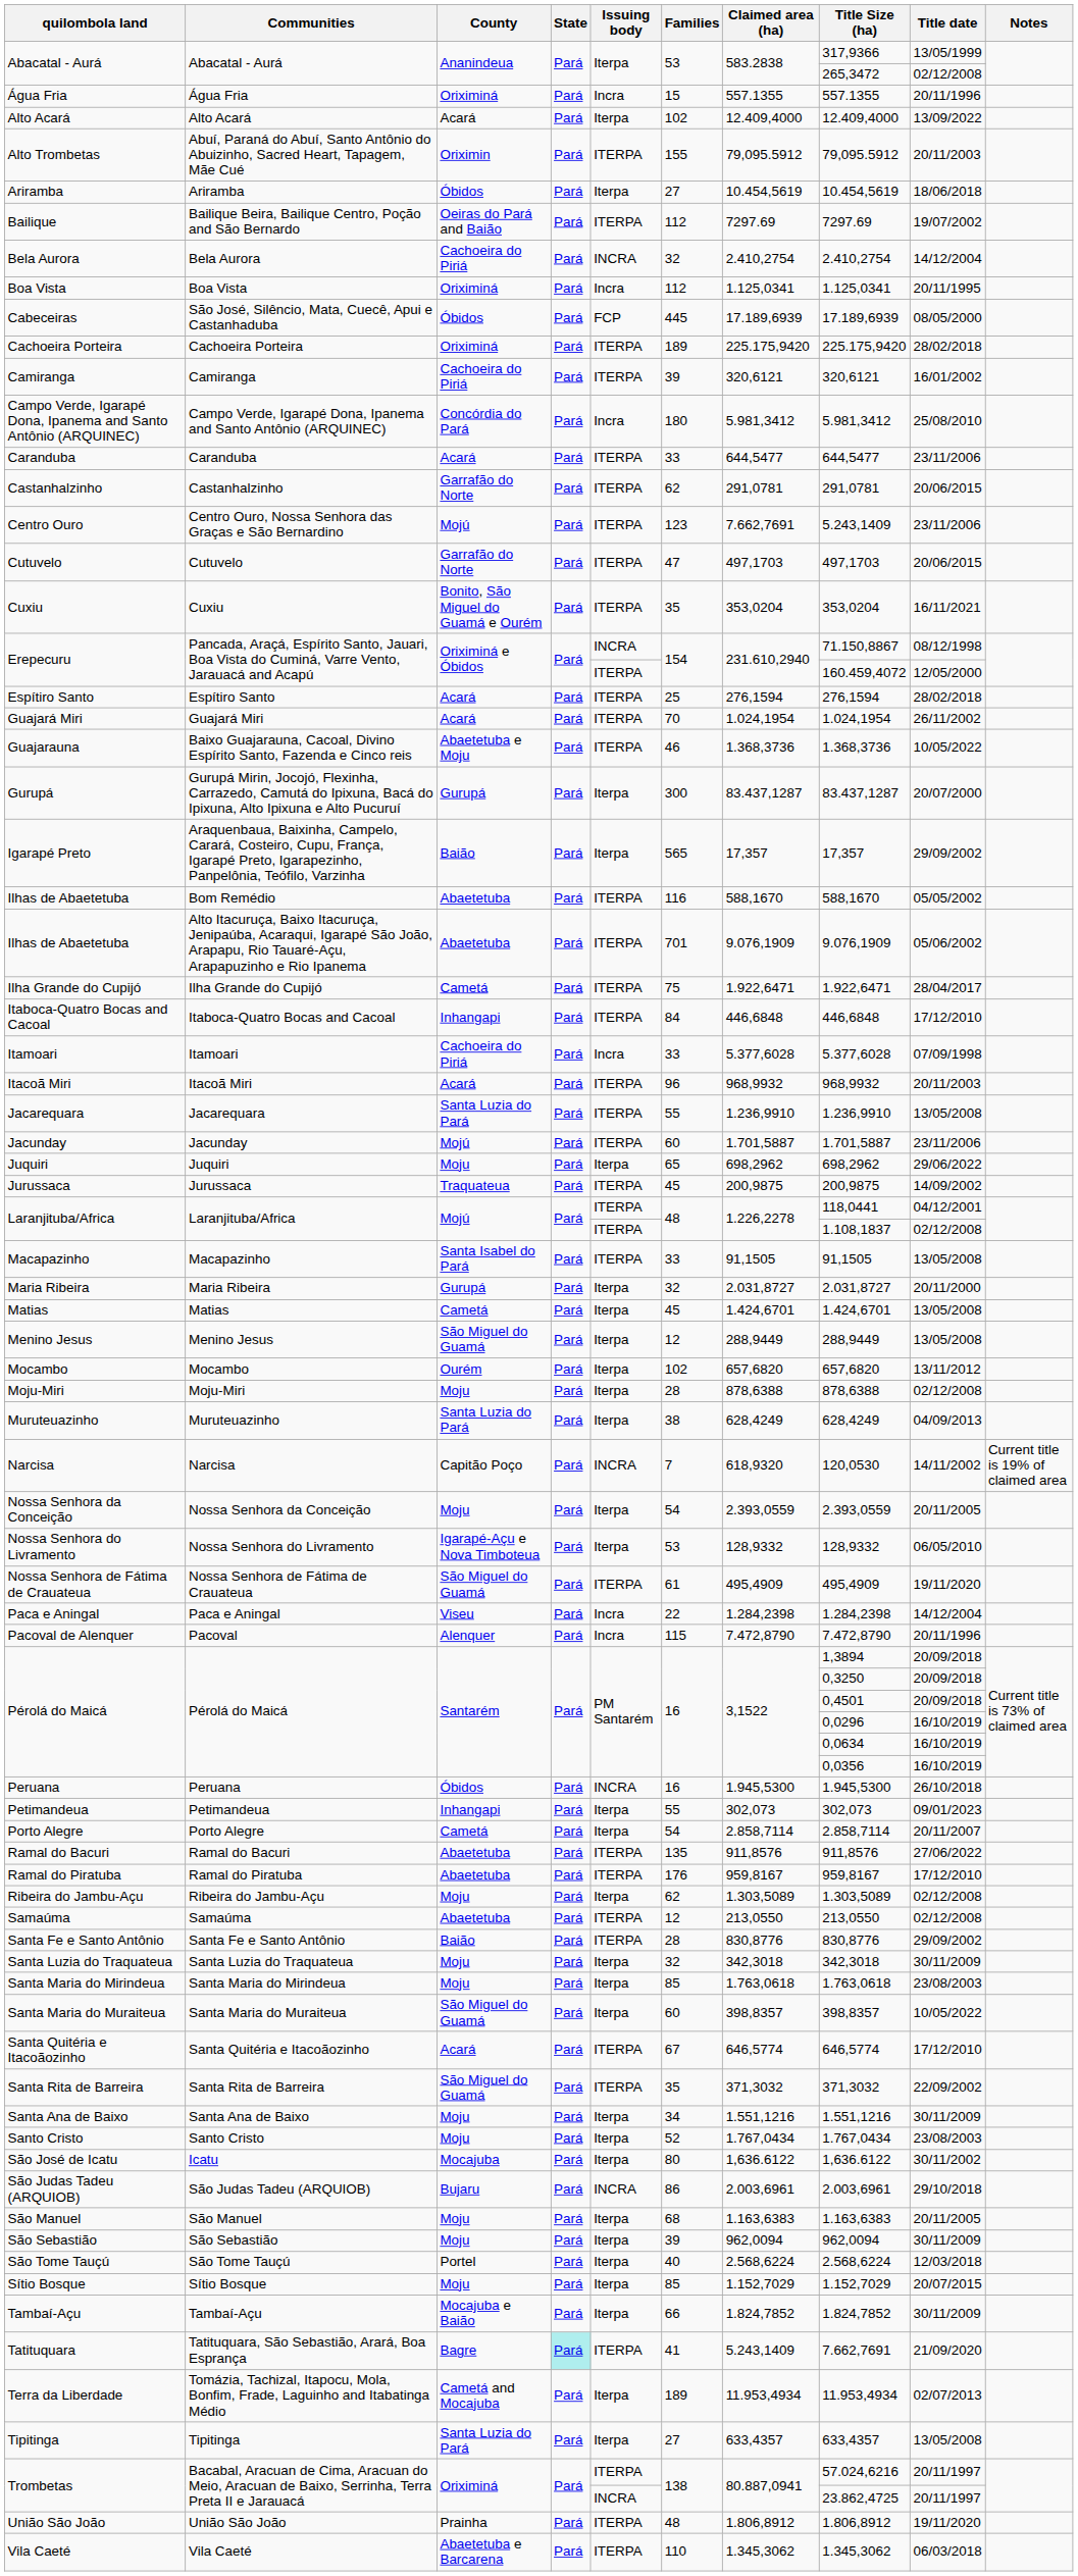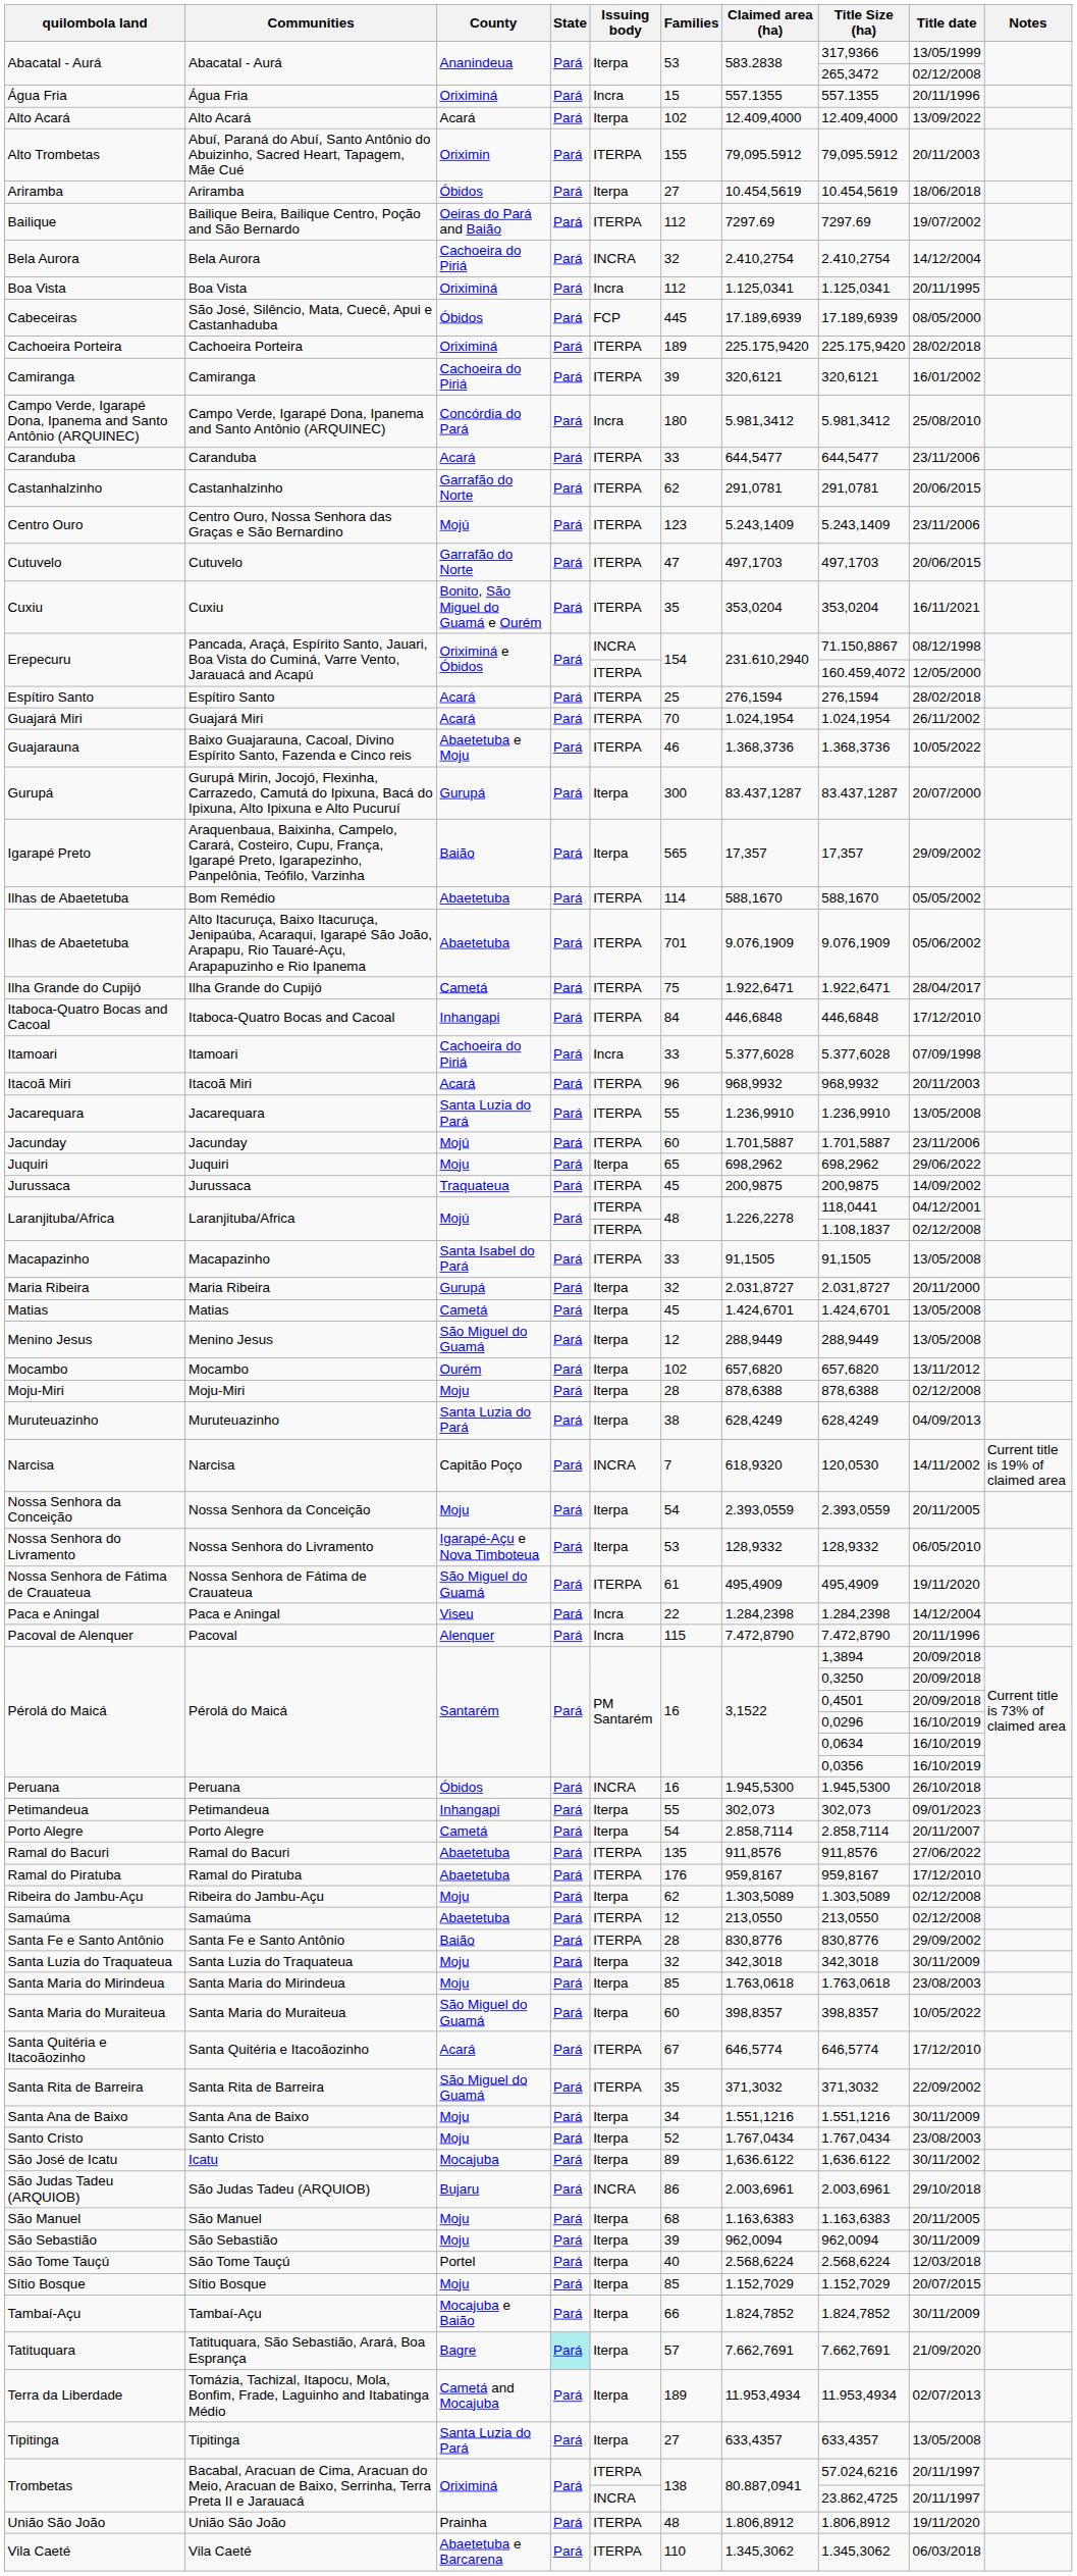Centro Ouro, Nossa Senhora das Graças e São Bernardino | Claimed area (ha): 7.662,7691 -> 5.243,1409
Bom Remédio | Families: 116 -> 114
Icatu | Families: 80 -> 89
Tatituquara, São Sebastião, Arará, Boa Esprança | Issuing body: ITERPA -> Iterpa
Tatituquara, São Sebastião, Arará, Boa Esprança | Families: 41 -> 57
Tatituquara, São Sebastião, Arará, Boa Esprança | Claimed area (ha): 5.243,1409 -> 7.662,7691
